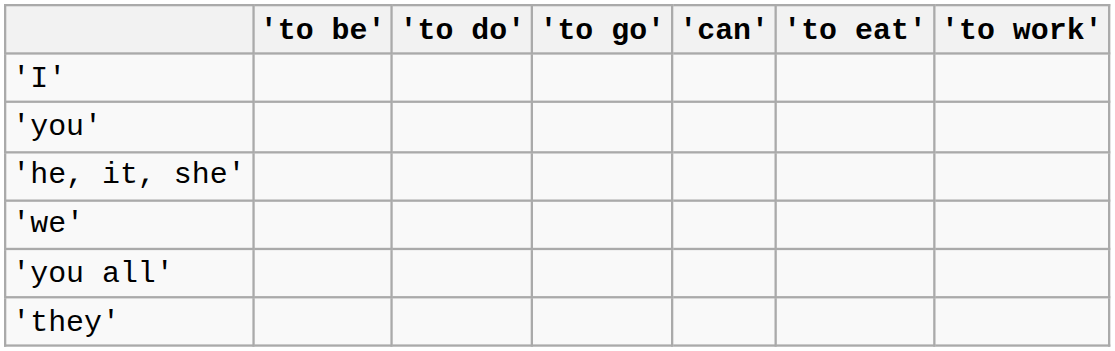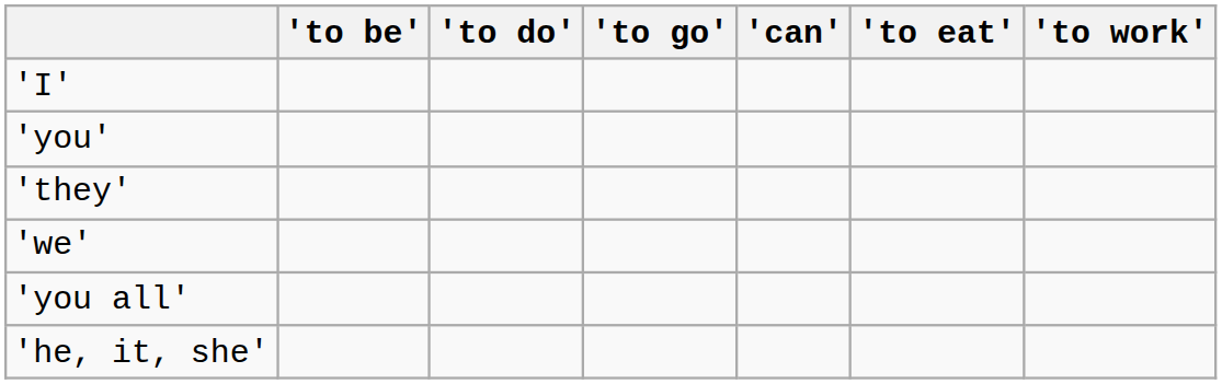rows swapped: 'he, it, she' <-> 'they'
